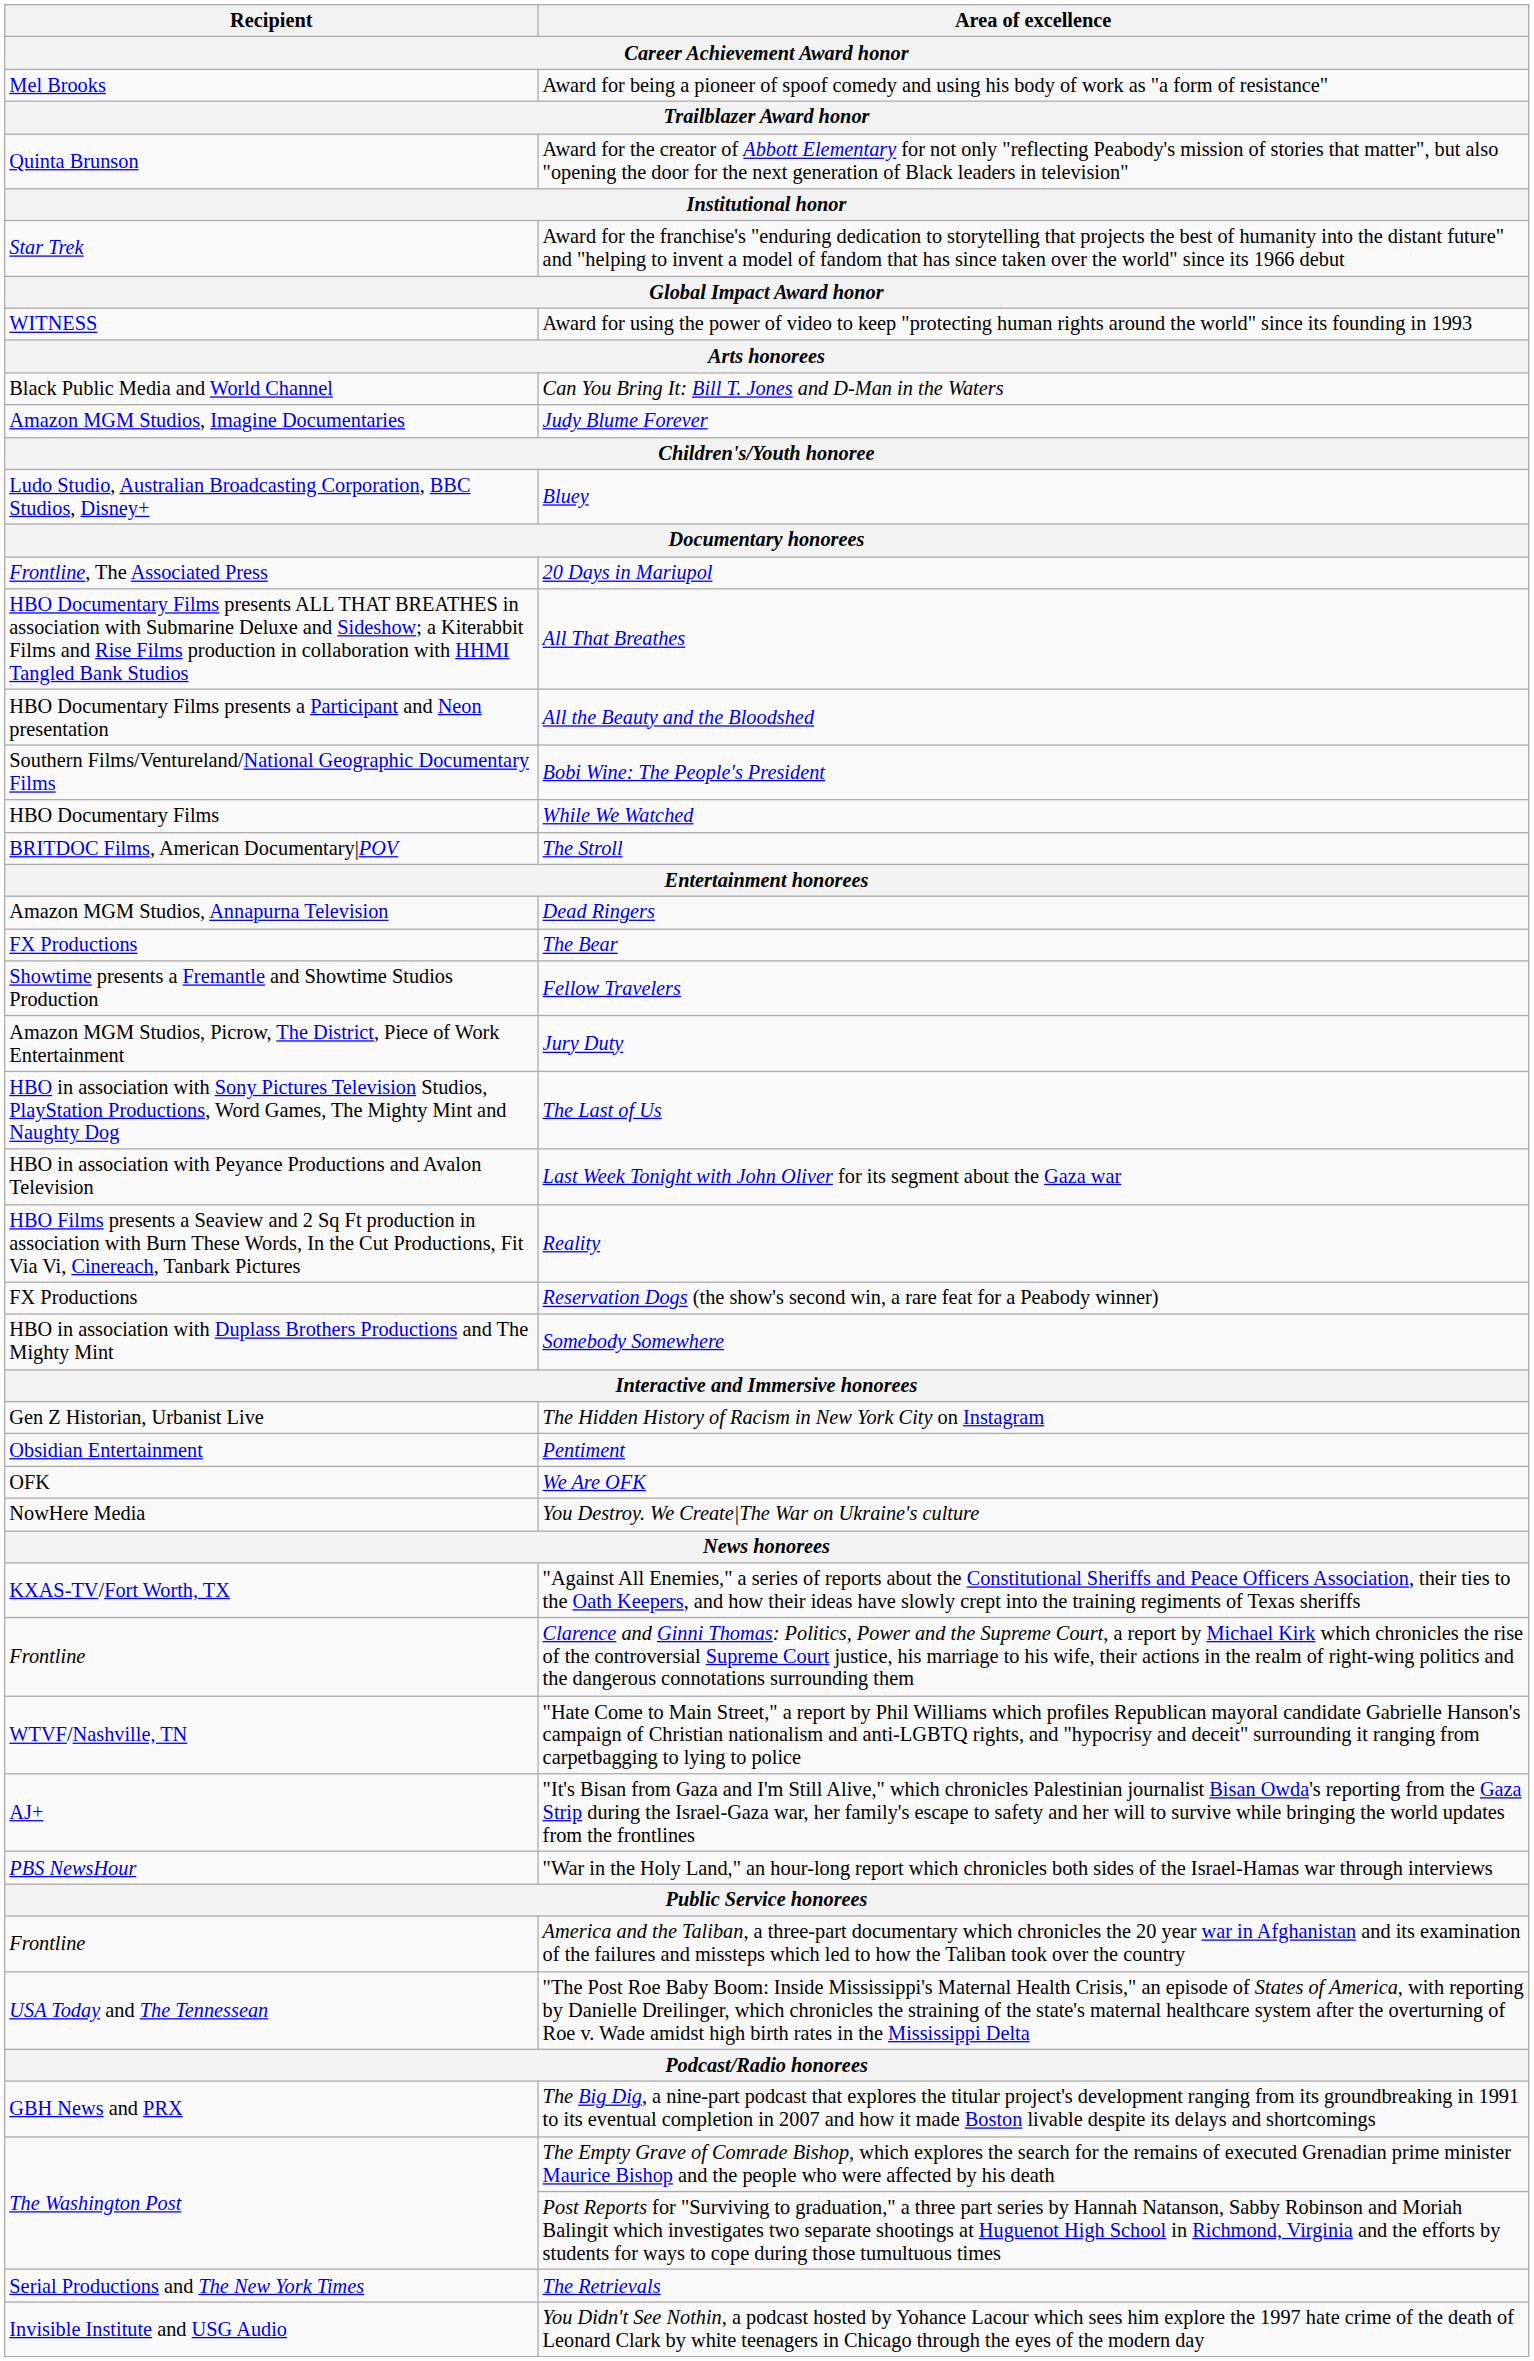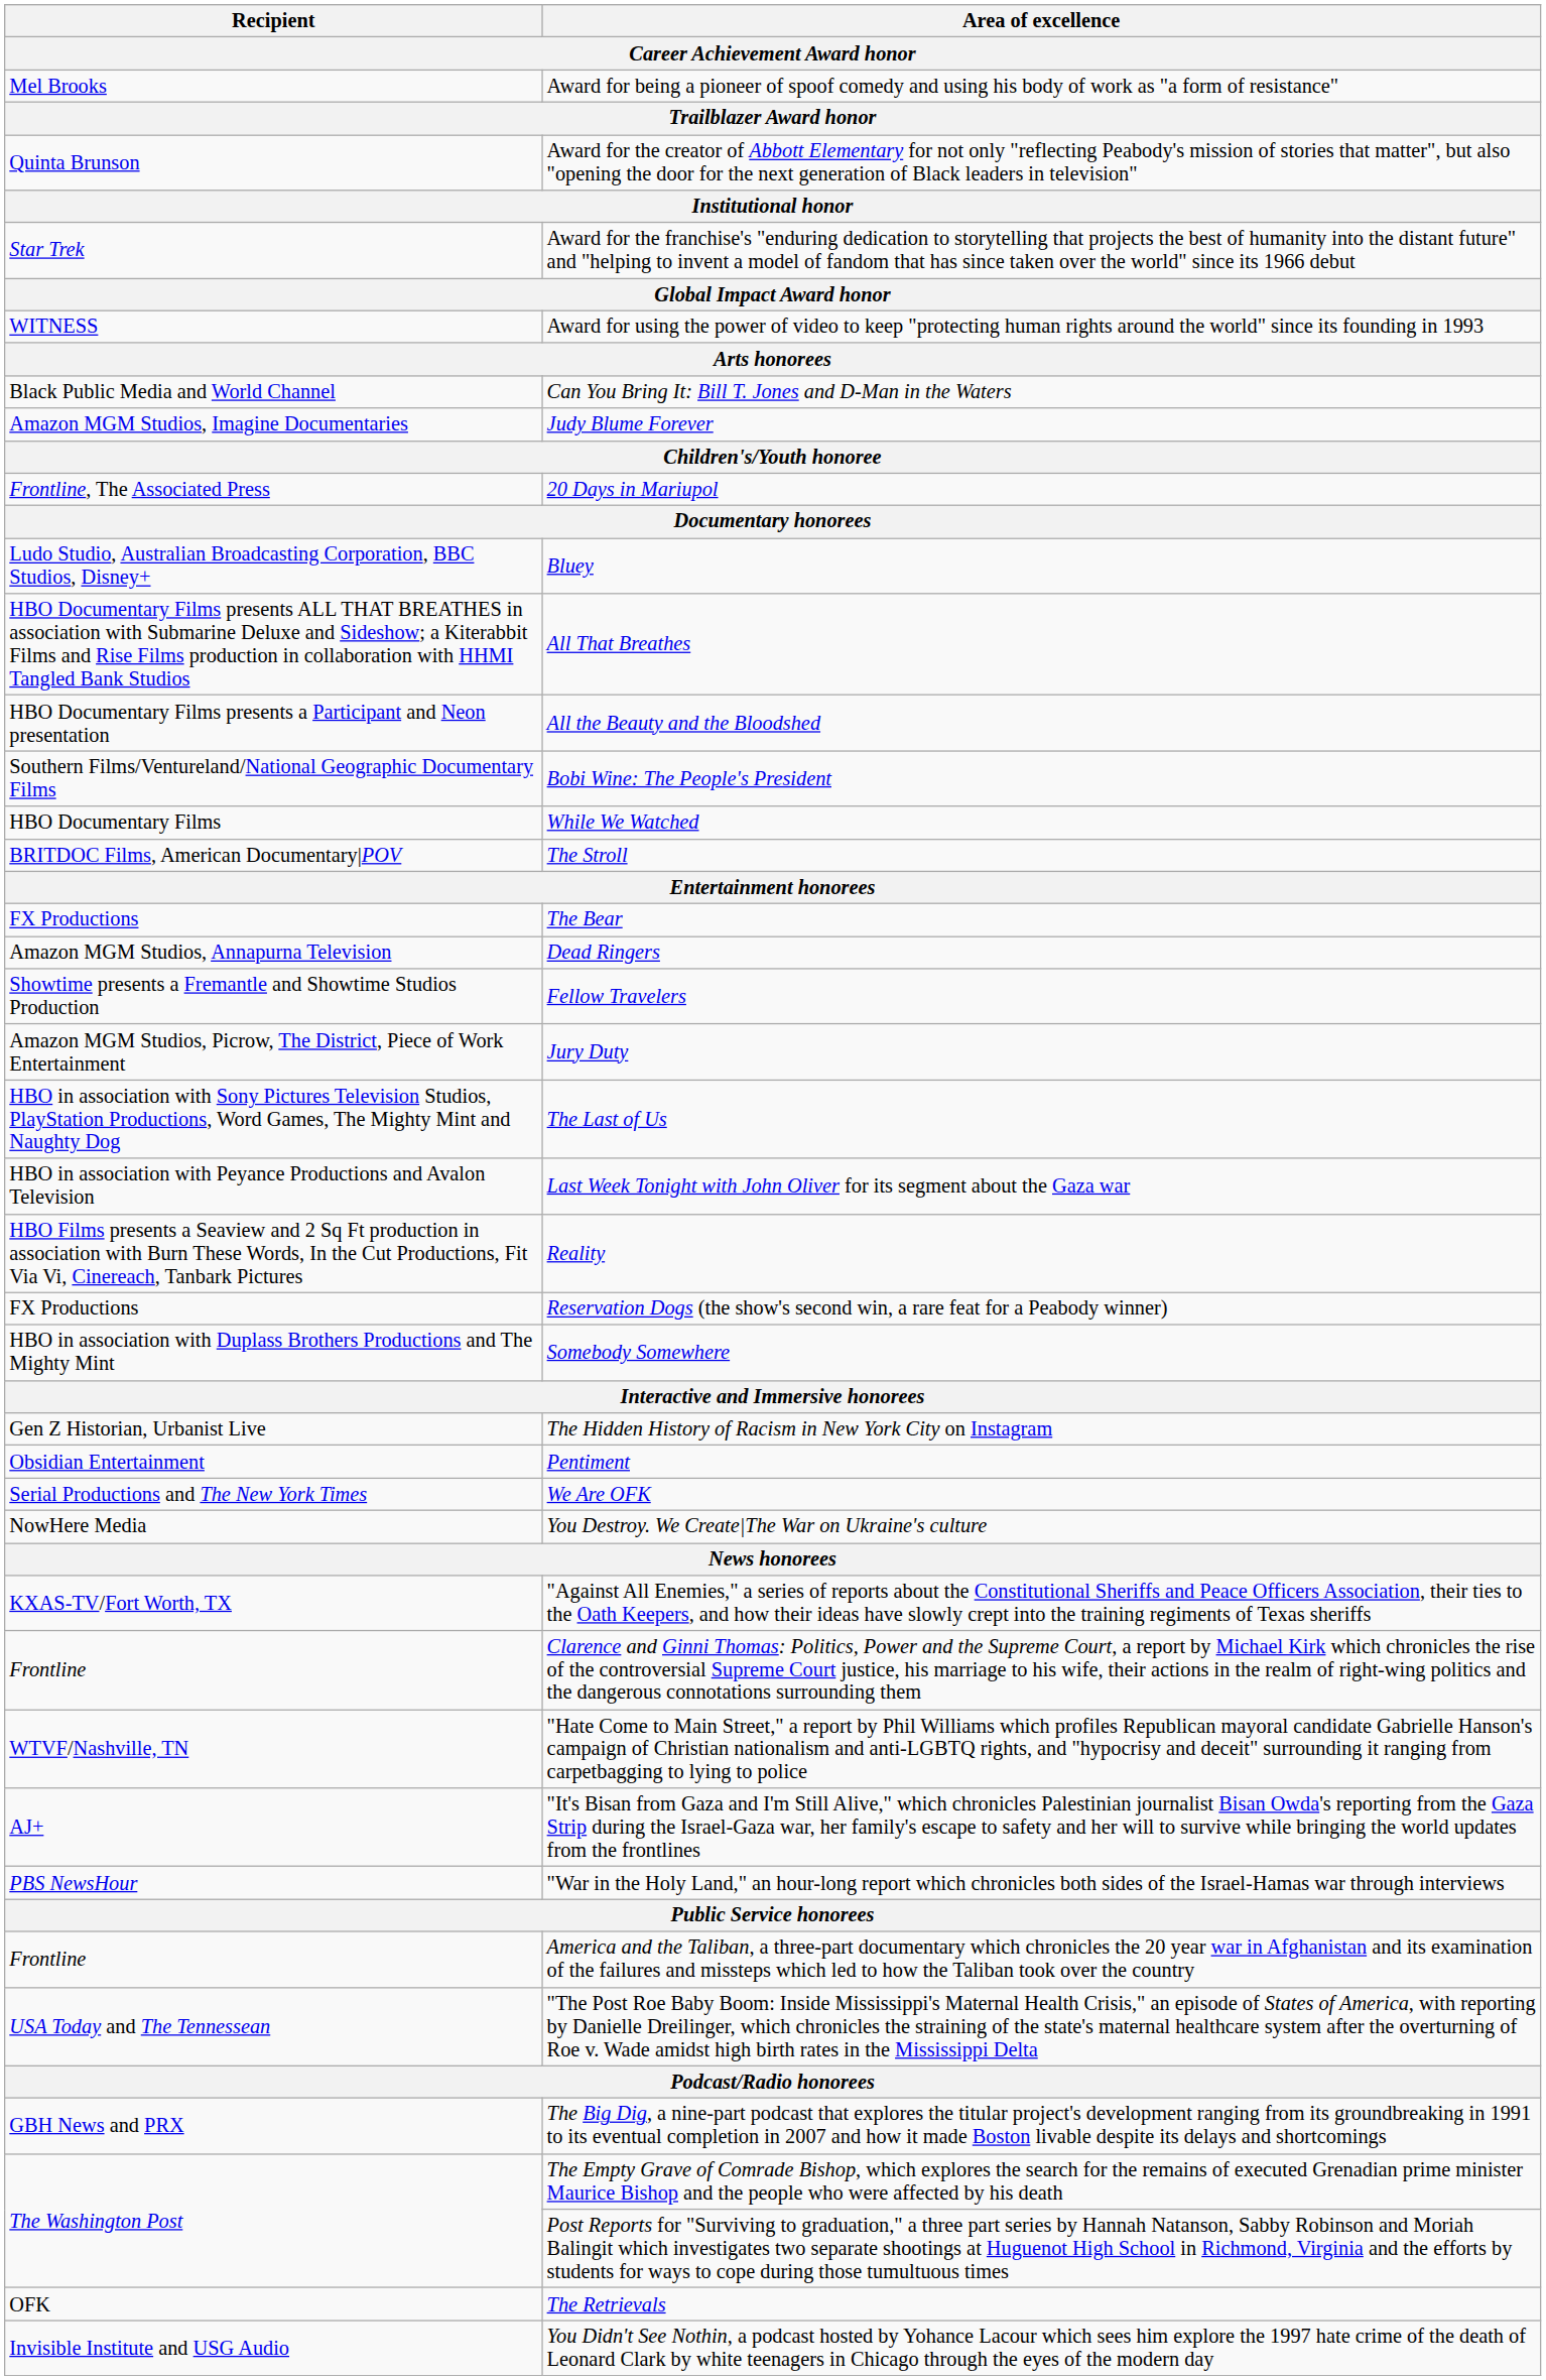rows swapped: Bluey <-> 20 Days in Mariupol
rows swapped: The Bear <-> Dead Ringers
We Are OFK | Recipient: OFK -> Serial Productions and The New York Times
The Retrievals | Recipient: Serial Productions and The New York Times -> OFK
